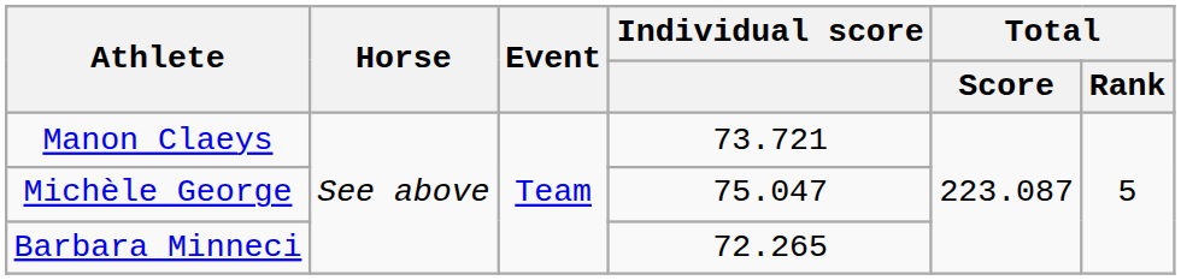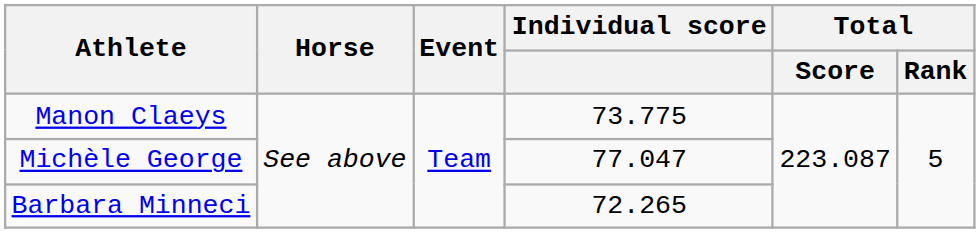Manon Claeys | Individual score: 73.721 -> 73.775
Michèle George | Individual score: 75.047 -> 77.047
